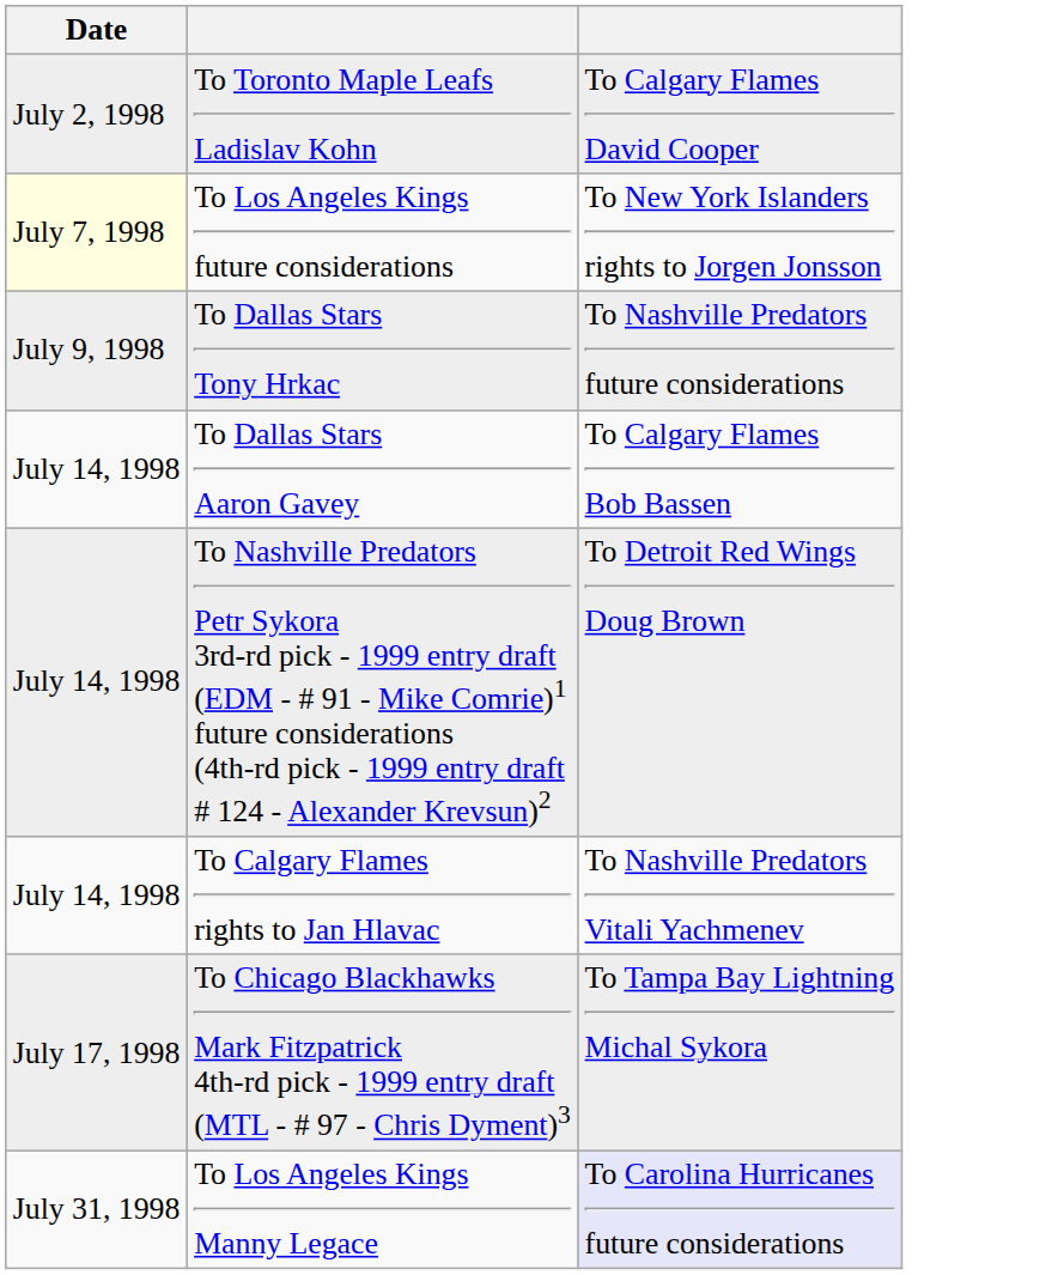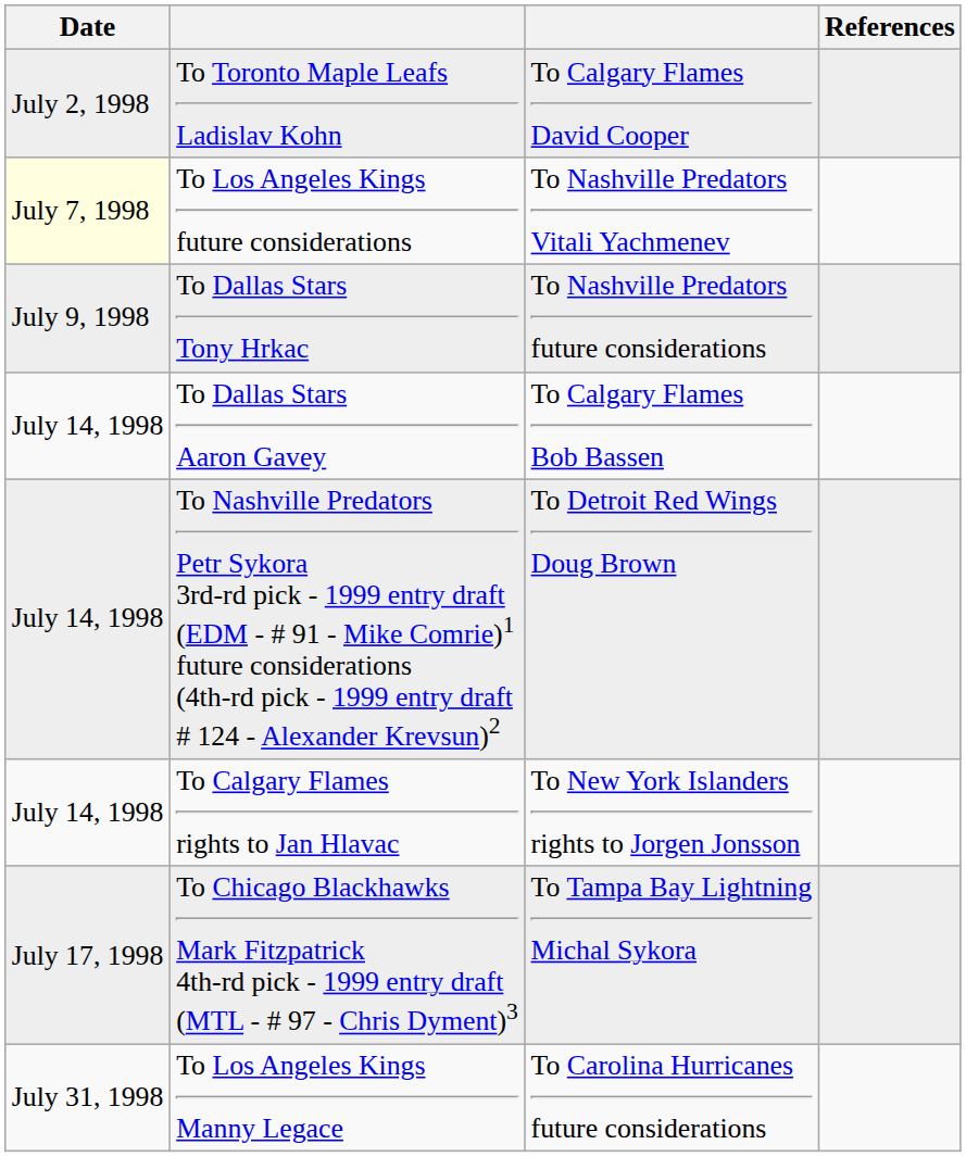+ column: References
To Los Angeles Kings future considerations | column 3: To New York Islanders rights to Jorgen Jonsson -> To Nashville Predators Vitali Yachmenev
To Calgary Flames rights to Jan Hlavac | column 3: To Nashville Predators Vitali Yachmenev -> To New York Islanders rights to Jorgen Jonsson
To Los Angeles Kings Manny Legace | column 3: lavender background -> no background
